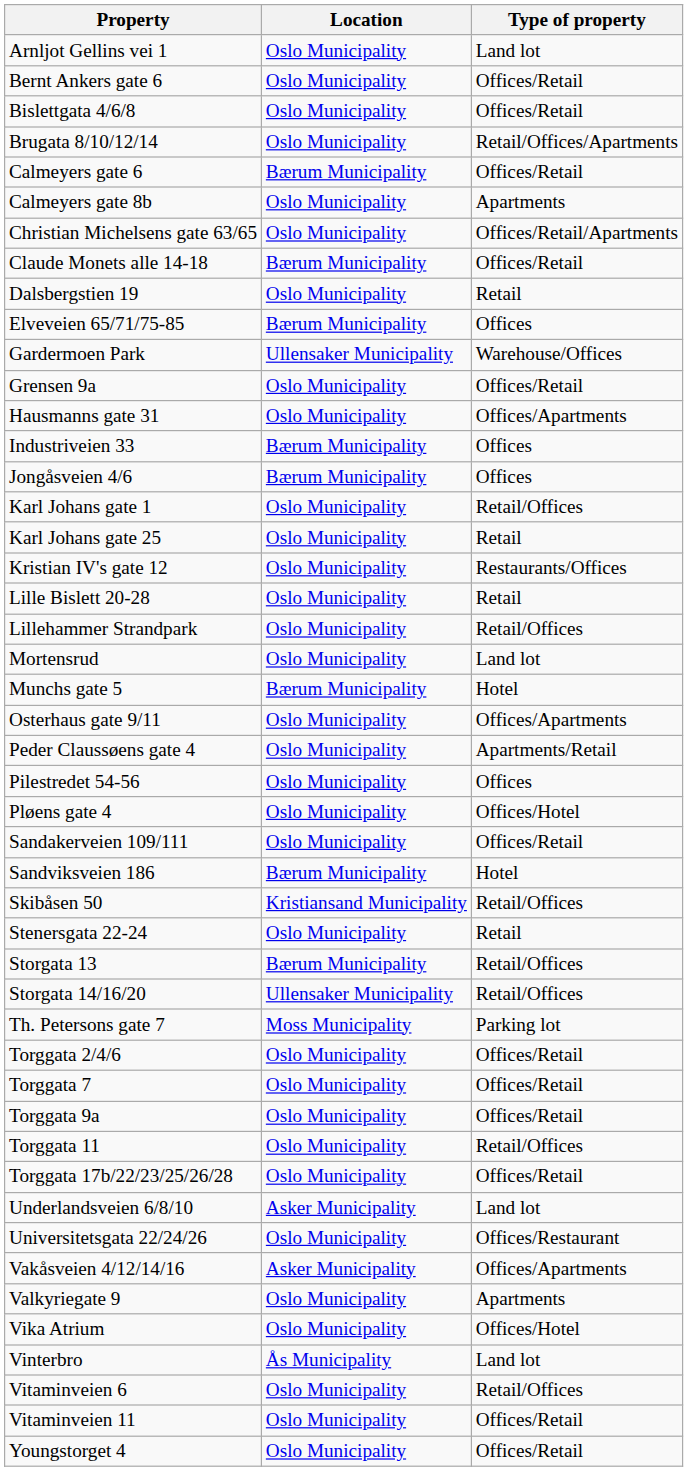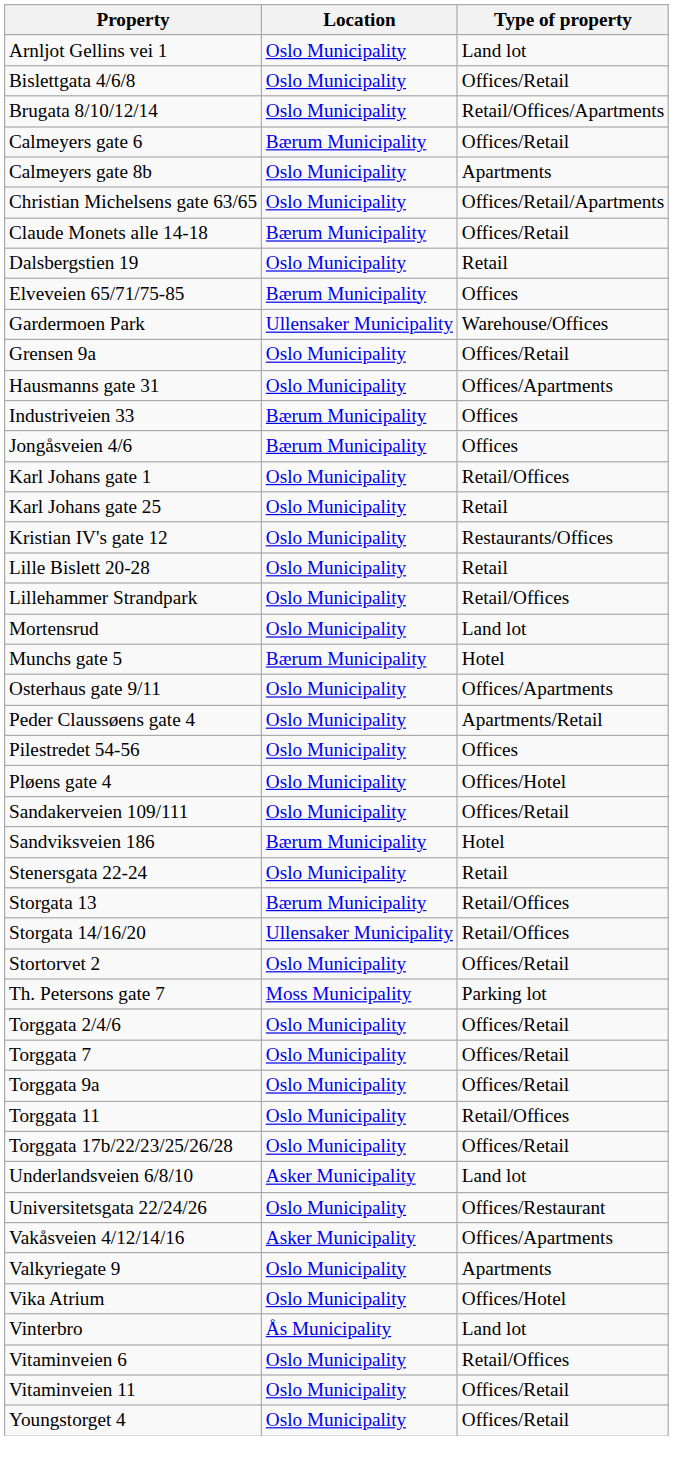- row: Bernt Ankers gate 6 | Oslo Municipality | Offices/Retail
- row: Skibåsen 50 | Kristiansand Municipality | Retail/Offices
+ row: Stortorvet 2 | Oslo Municipality | Offices/Retail
